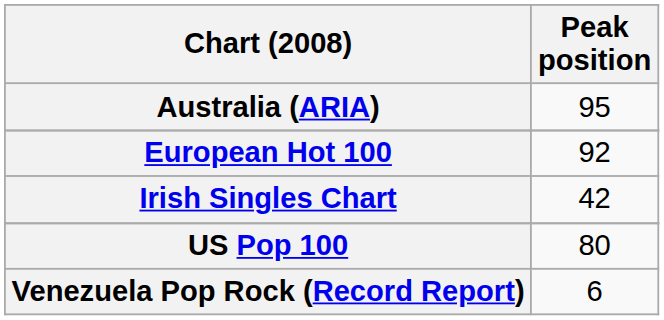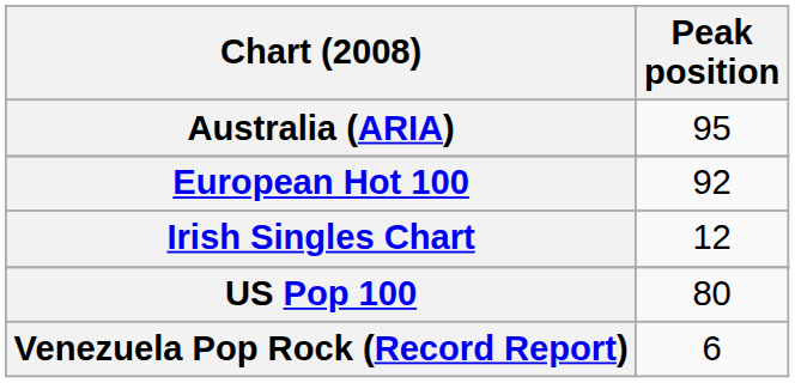Irish Singles Chart | Peak position: 42 -> 12
